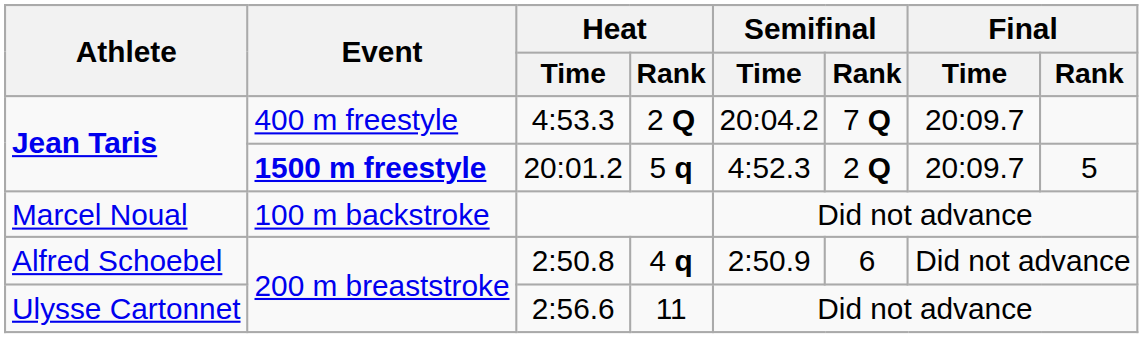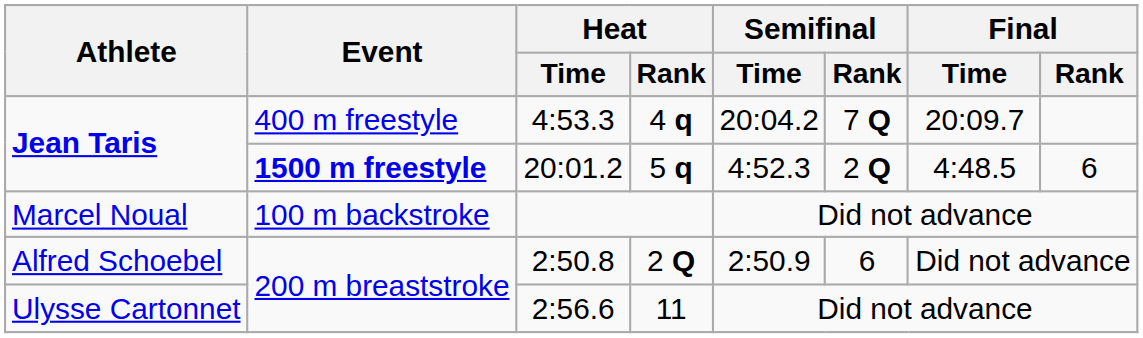4:53.3 | Heat / Rank: 2 Q -> 4 q
20:01.2 | Final / Time: 20:09.7 -> 4:48.5
20:01.2 | Final / Rank: 5 -> 6
2:50.8 | Heat / Rank: 4 q -> 2 Q
